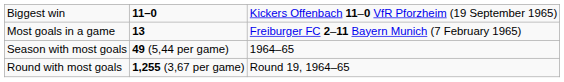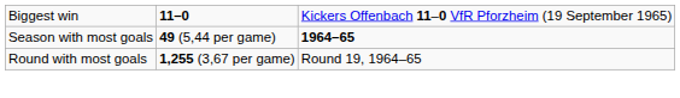- row: Most goals in a game | 13 | Freiburger FC 2–11 Bayern Munich (7 February 1965)
Season with most goals | column 3: normal -> bold
